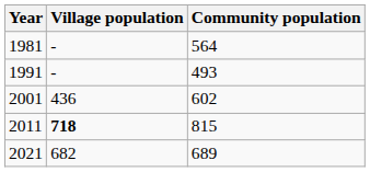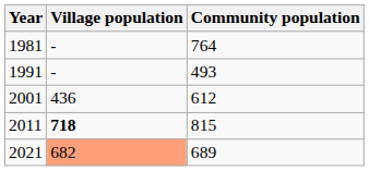1981 | Community population: 564 -> 764
2001 | Community population: 602 -> 612
2021 | Village population: no background -> lightsalmon background
